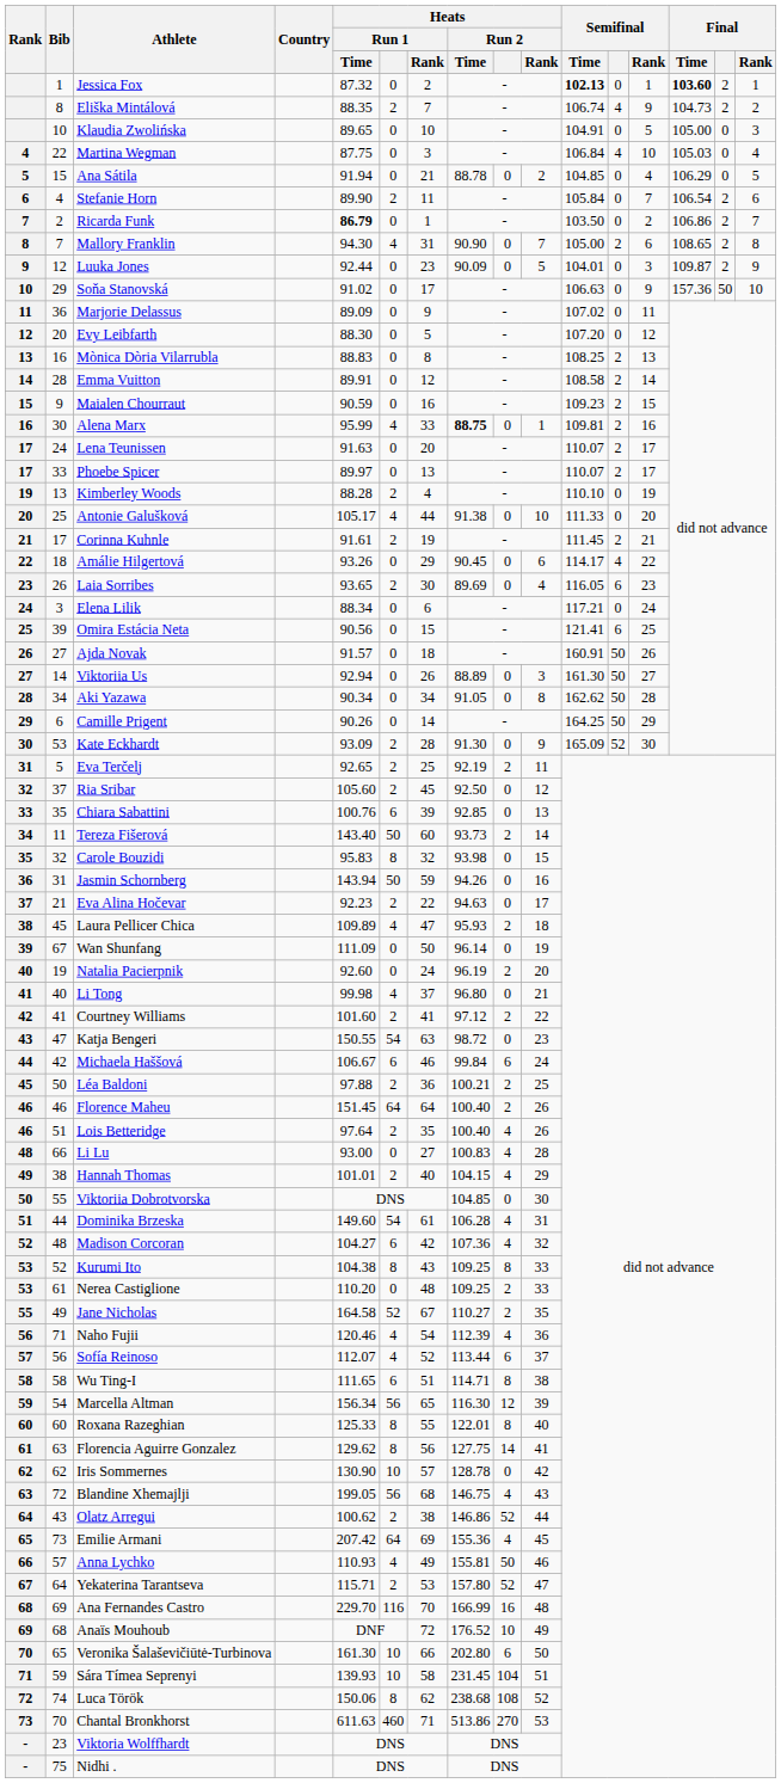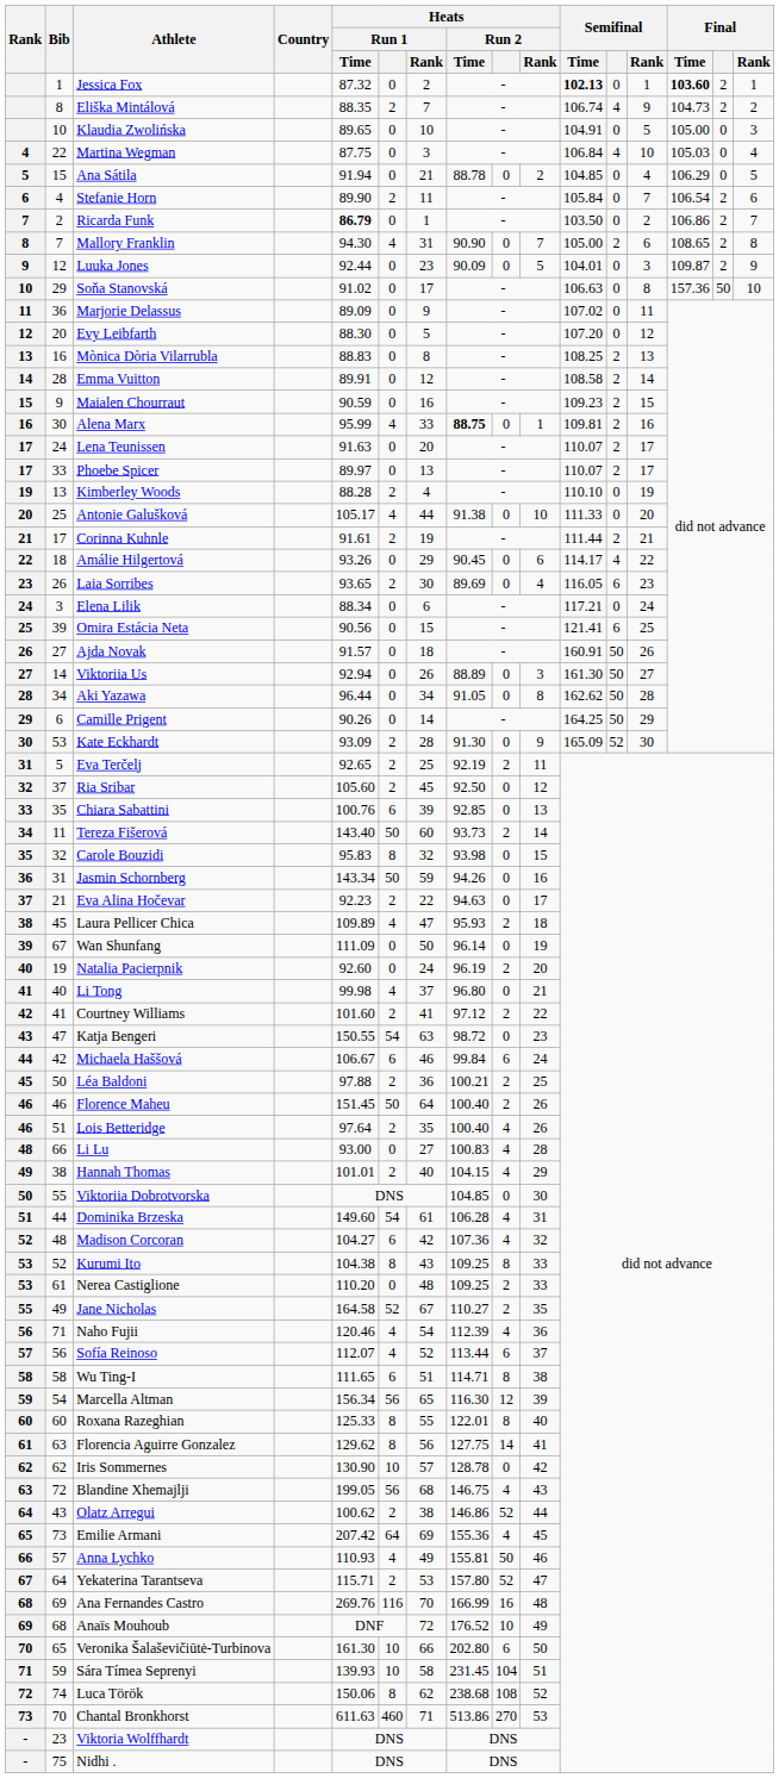Soňa Stanovská | Semifinal / Rank: 9 -> 8
Corinna Kuhnle | Semifinal / Time: 111.45 -> 111.44
Aki Yazawa | Heats / Run 1 / Time: 90.34 -> 96.44
Jasmin Schornberg | Heats / Run 1 / Time: 143.94 -> 143.34
Florence Maheu | Heats / Run 1: 64 -> 50
Ana Fernandes Castro | Heats / Run 1 / Time: 229.70 -> 269.76
